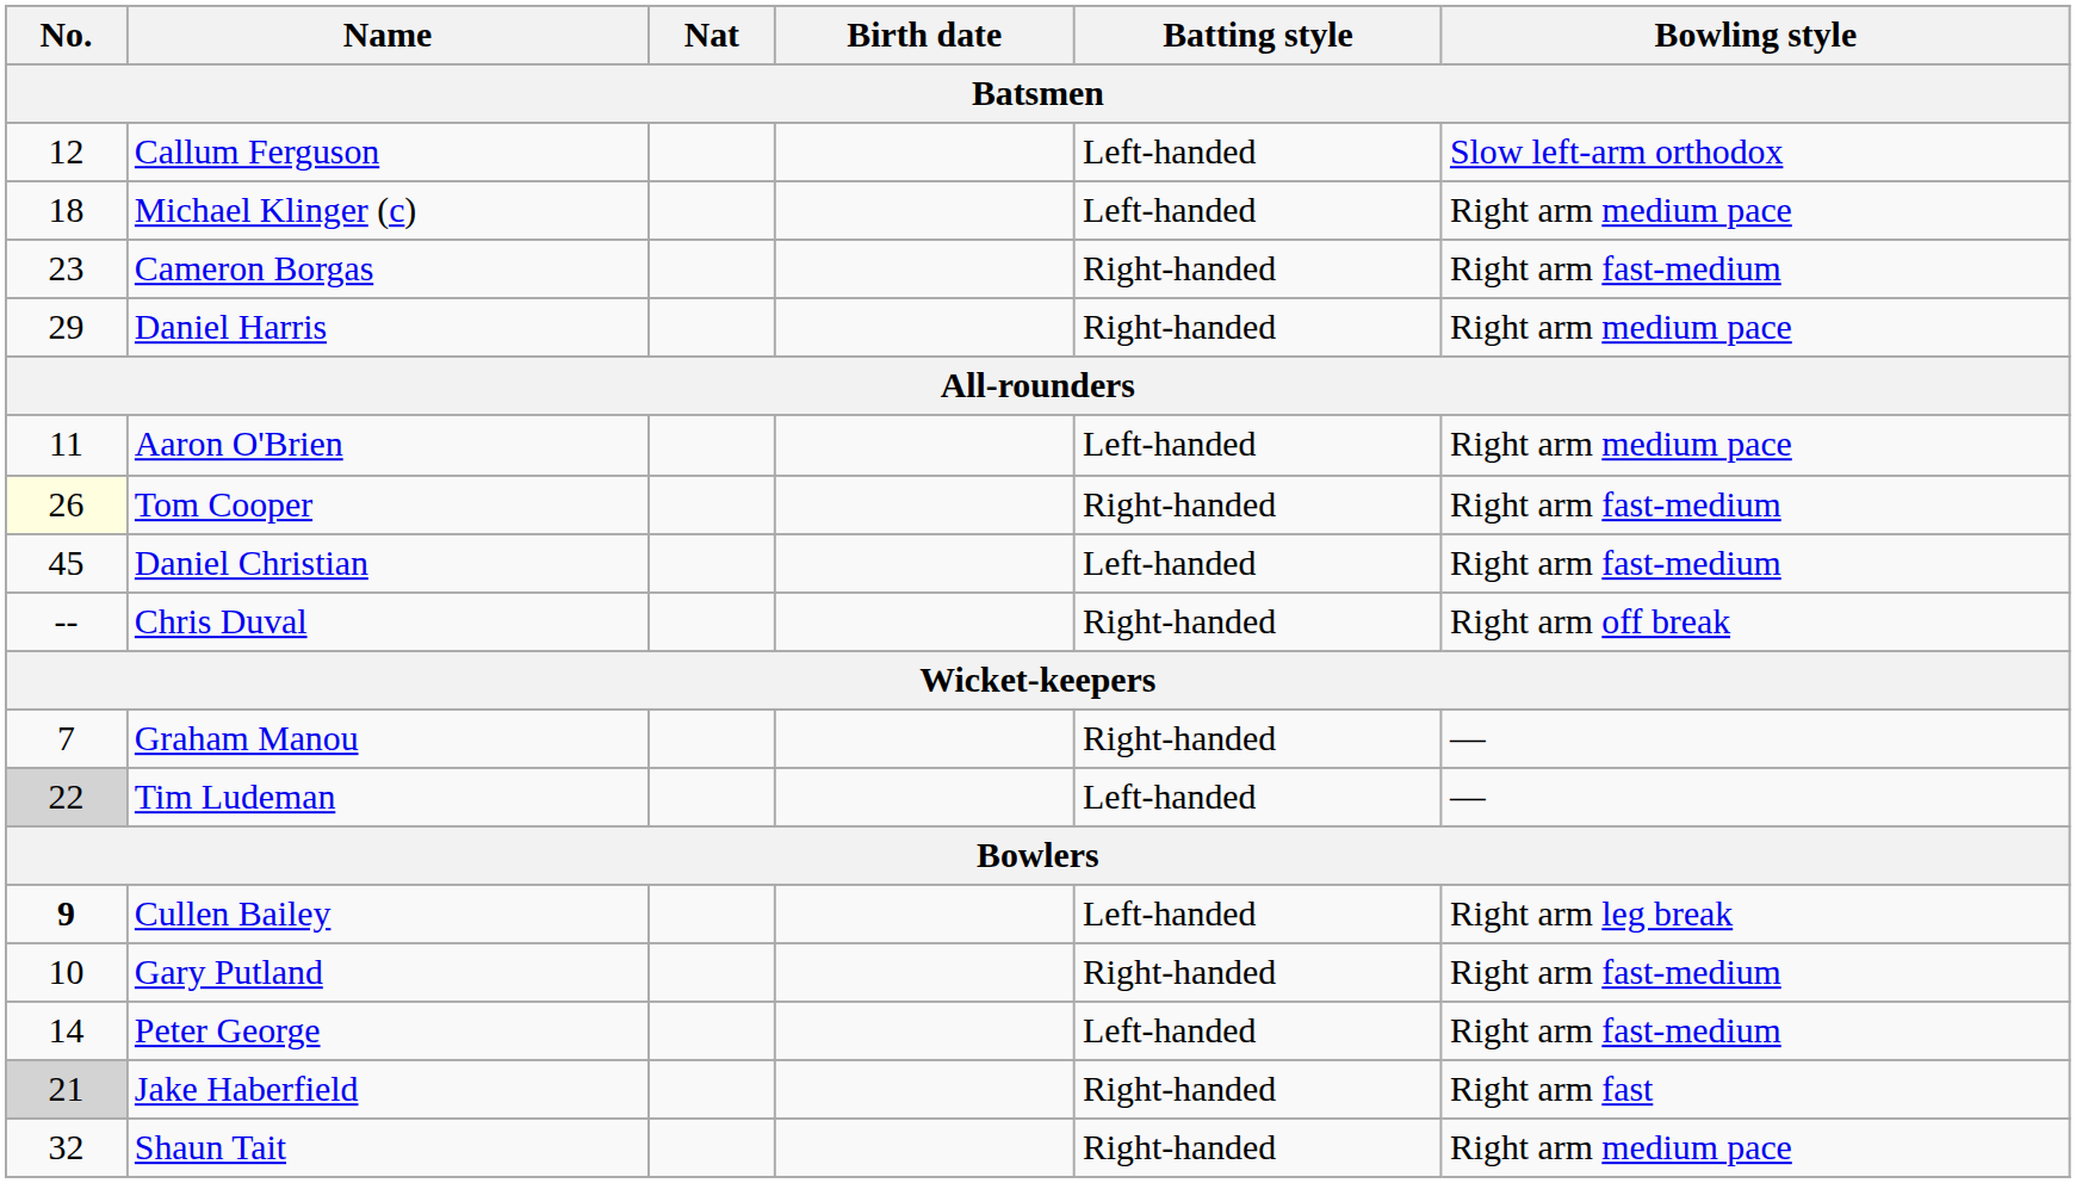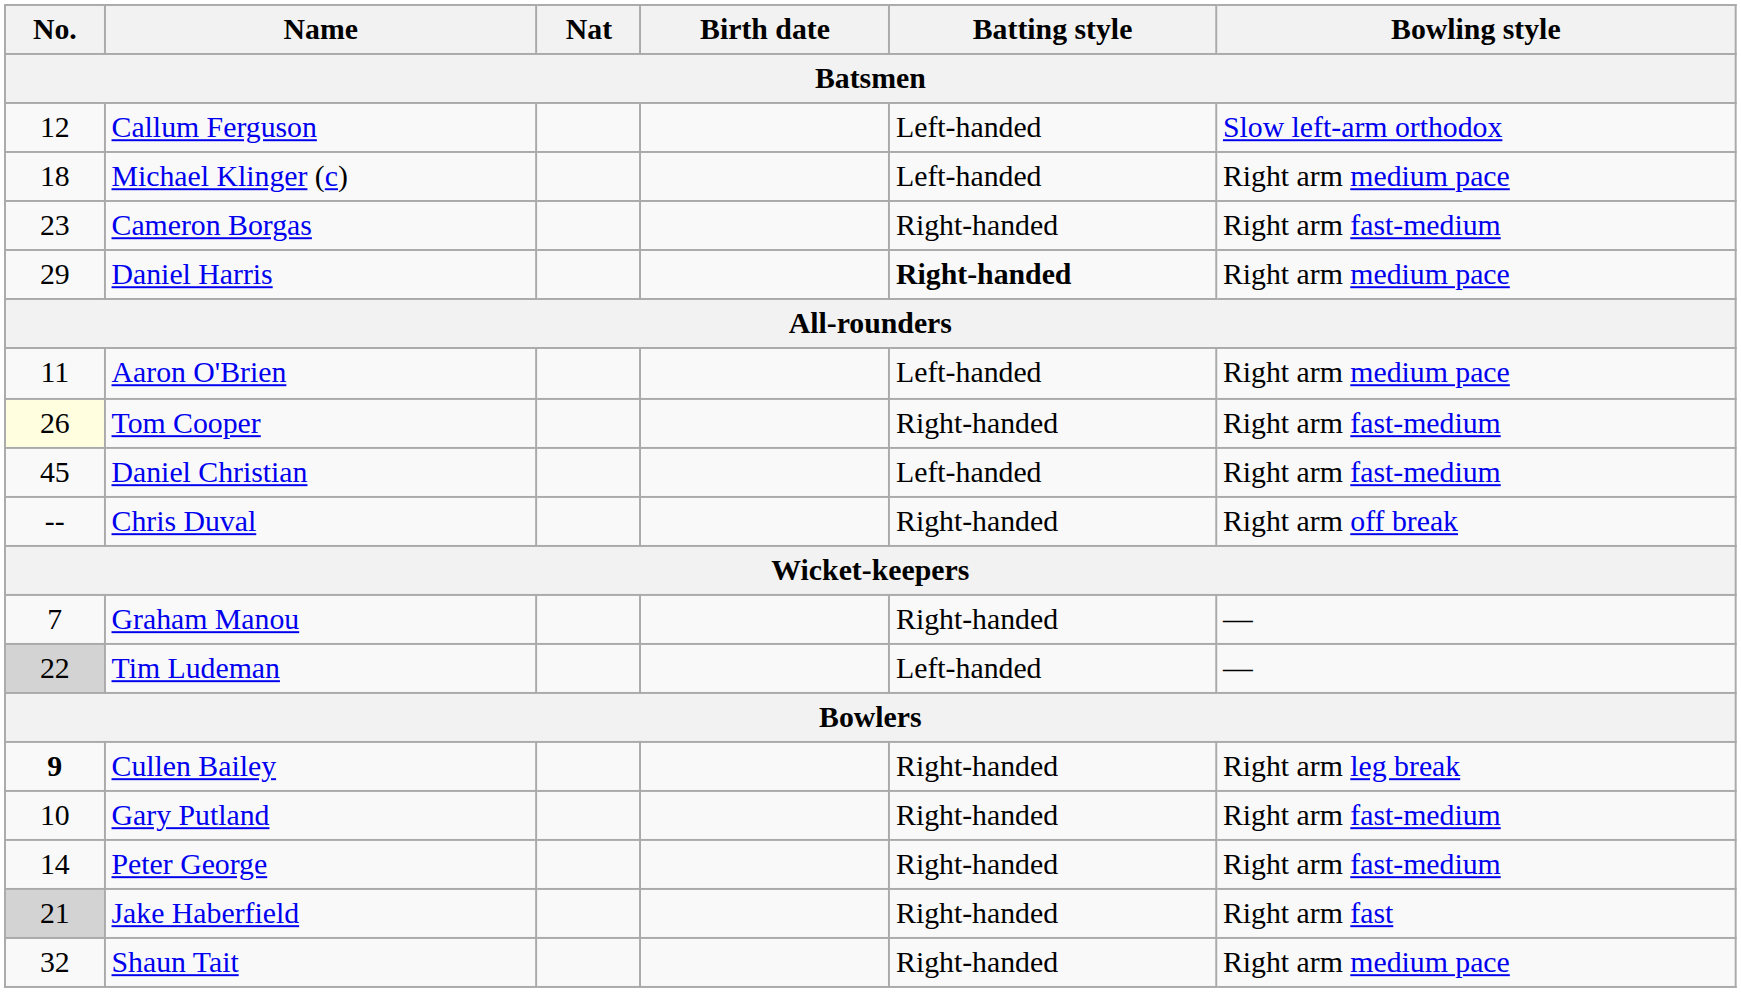Daniel Harris | Batting style: normal -> bold
Cullen Bailey | Batting style: Left-handed -> Right-handed
Peter George | Batting style: Left-handed -> Right-handed
